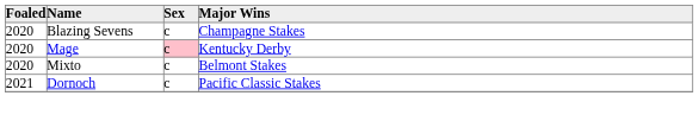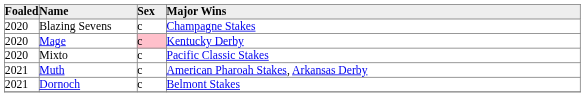Mixto | Major Wins: Belmont Stakes -> Pacific Classic Stakes
+ row: 2021 | Muth | c | American Pharoah Stakes, Arkansas Derby
Dornoch | Major Wins: Pacific Classic Stakes -> Belmont Stakes
